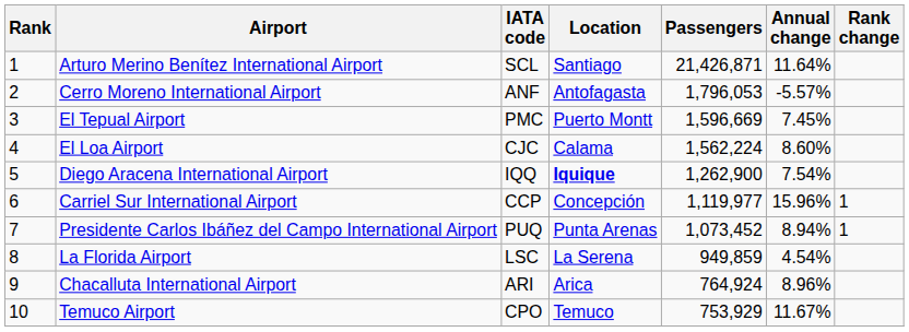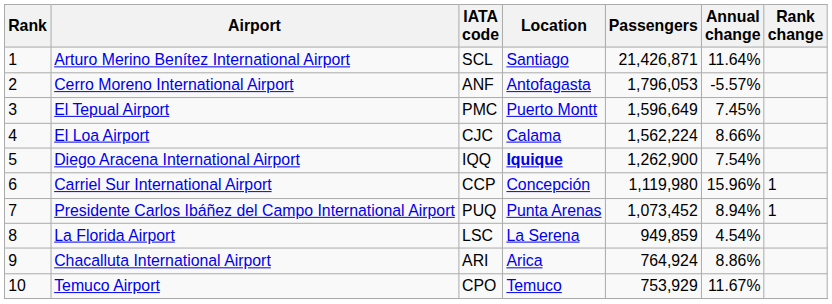El Tepual Airport | Passengers: 1,596,669 -> 1,596,649
El Loa Airport | Annual change: 8.60% -> 8.66%
Carriel Sur International Airport | Passengers: 1,119,977 -> 1,119,980
Chacalluta International Airport | Annual change: 8.96% -> 8.86%
